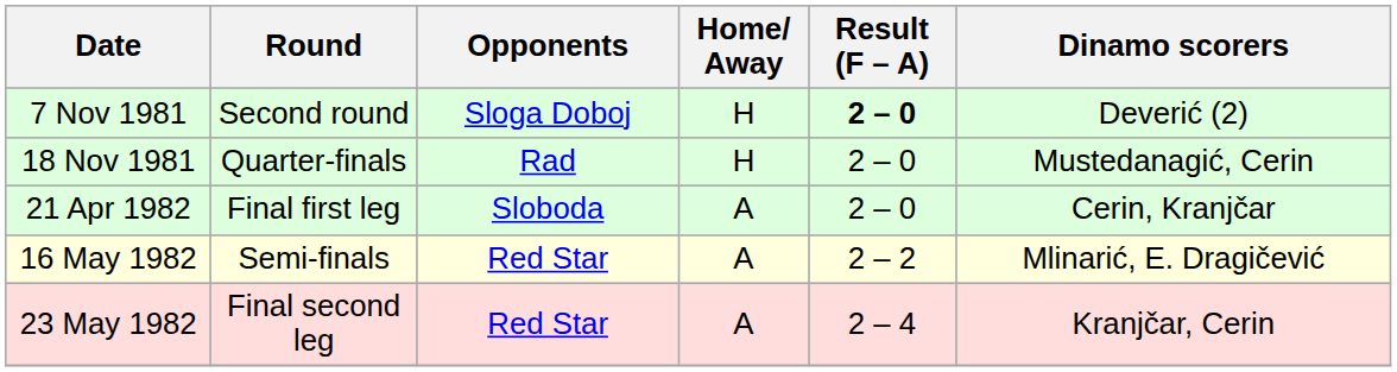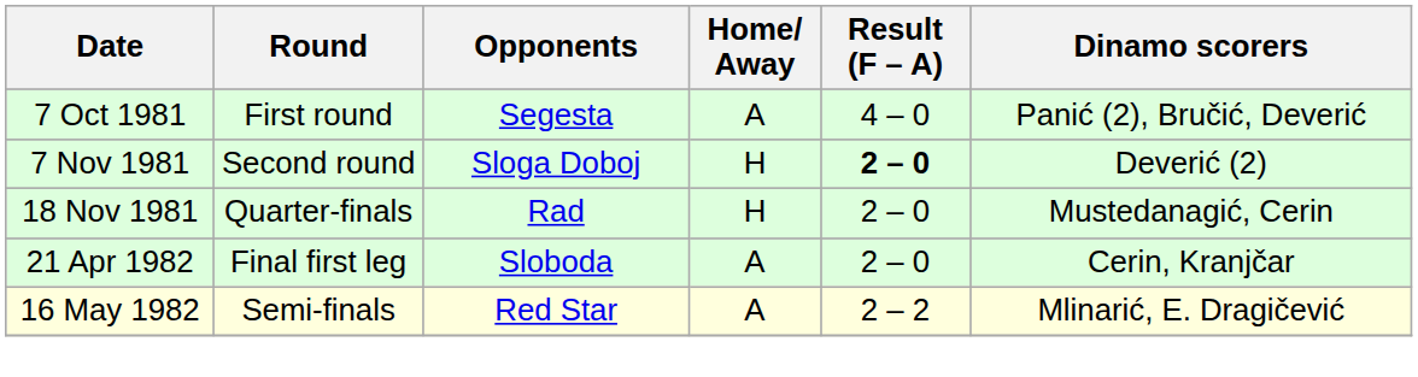+ row: 7 Oct 1981 | First round | Segesta | A | 4 – 0 | Panić (2), Bručić, Deverić
- row: 23 May 1982 | Final second leg | Red Star | A | 2 – 4 | Kranjčar, Cerin
